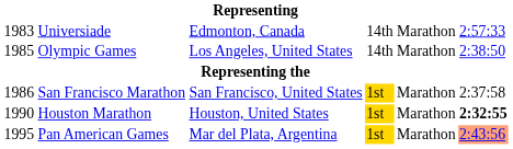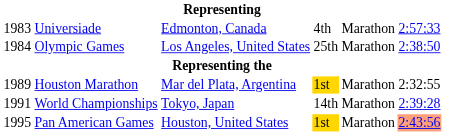Universiade | column 4: 14th -> 4th
Olympic Games | column 1: 1985 -> 1984
Olympic Games | column 4: 14th -> 25th
- row: 1986 | San Francisco Marathon | San Francisco, United States | 1st | Marathon | 2:37:58
Houston Marathon | column 1: 1990 -> 1989
Houston Marathon | column 3: Houston, United States -> Mar del Plata, Argentina
Houston Marathon | column 6: bold -> normal
+ row: 1991 | World Championships | Tokyo, Japan | 14th | Marathon | 2:39:28
Pan American Games | column 3: Mar del Plata, Argentina -> Houston, United States
